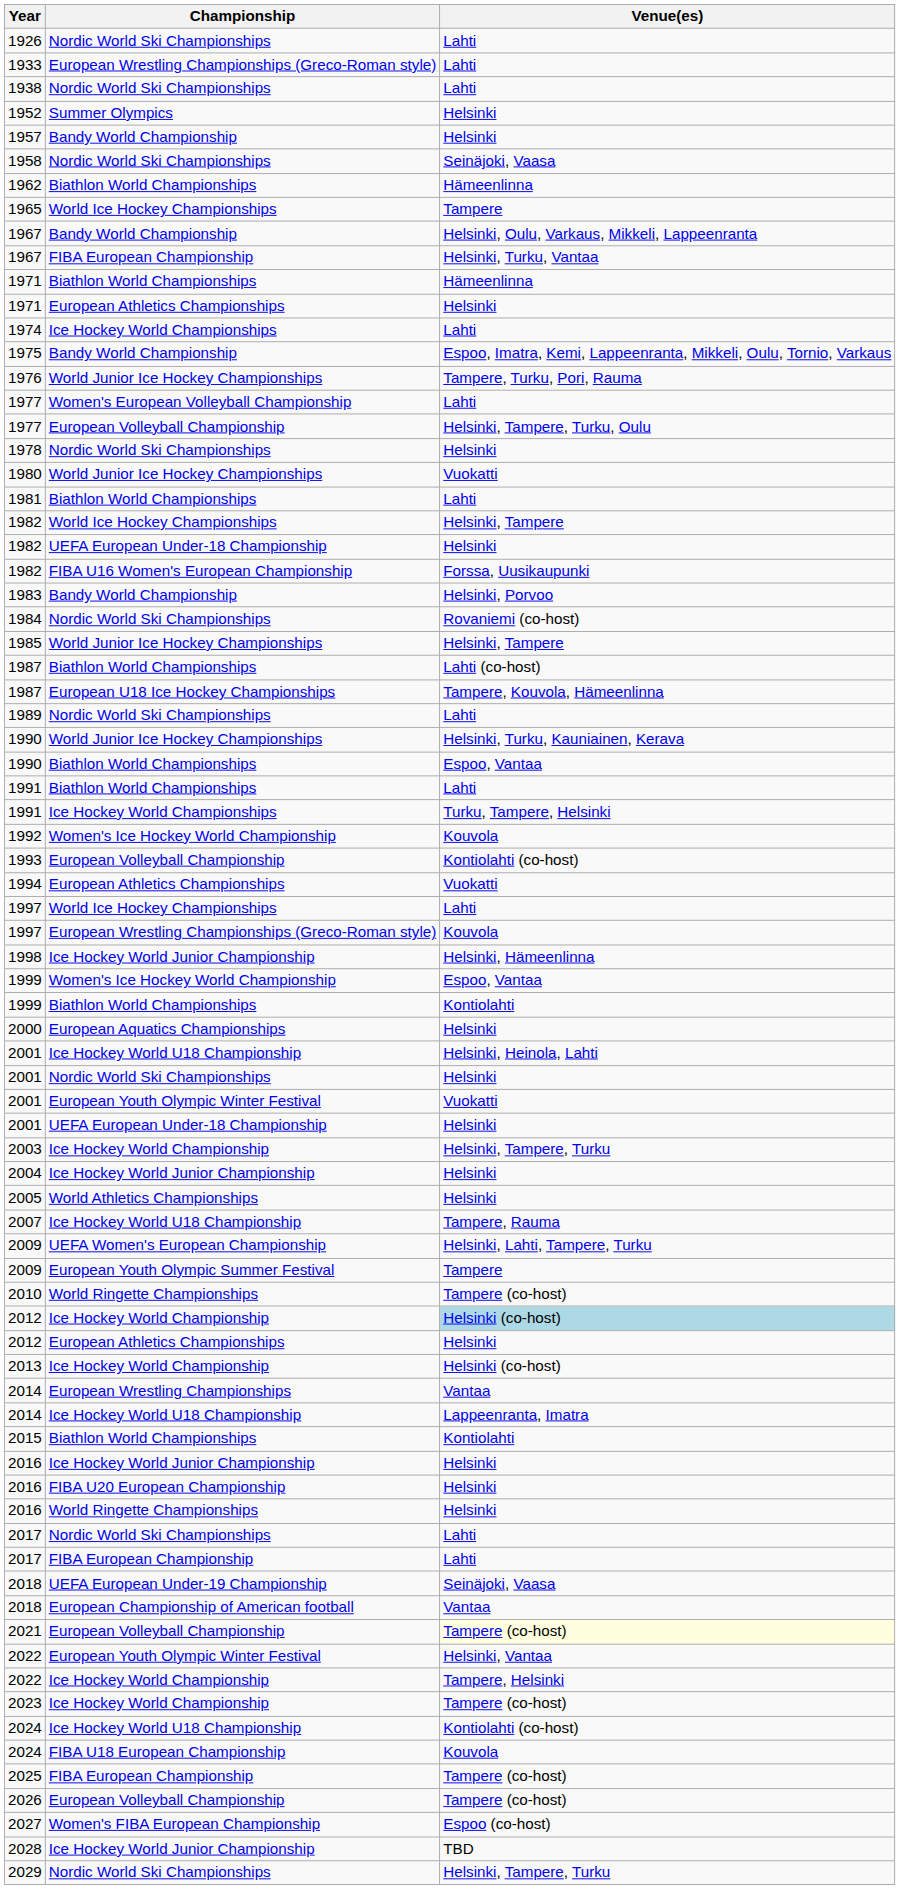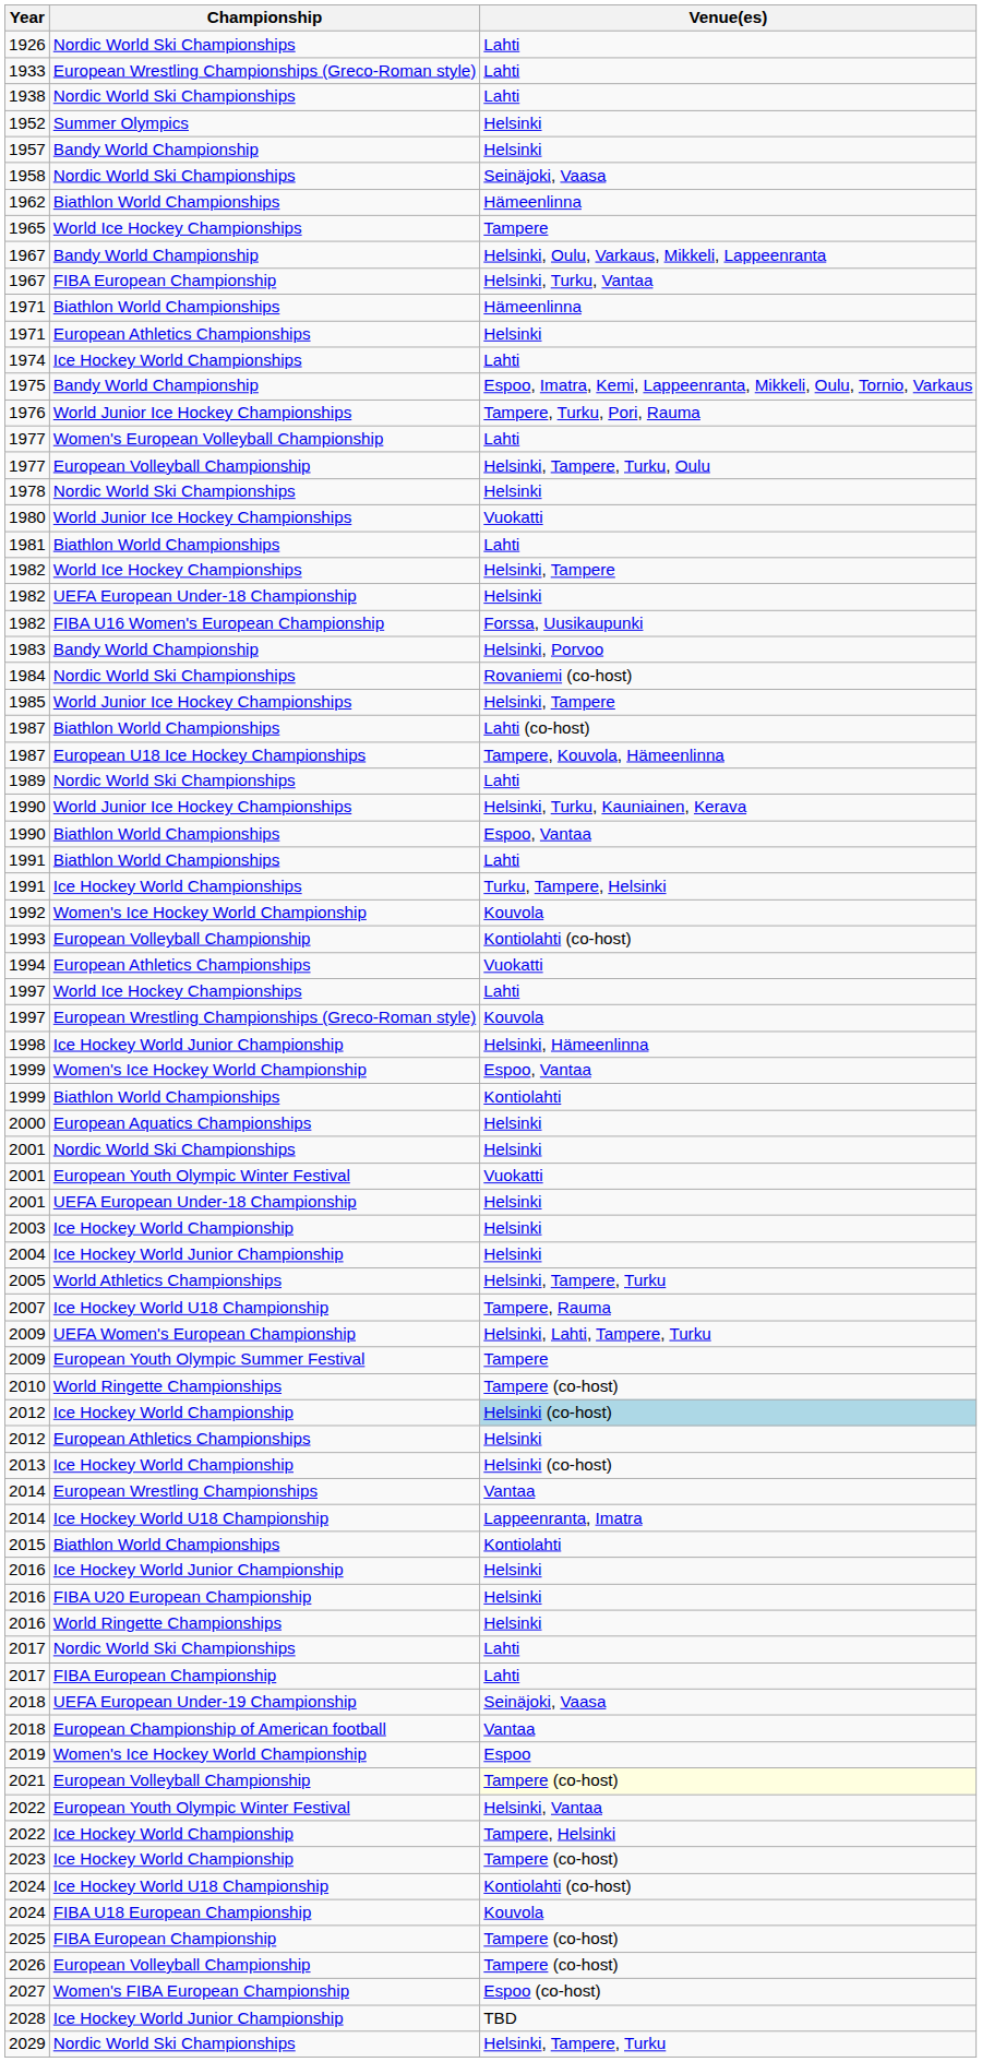- row: 2001 | Ice Hockey World U18 Championship | Helsinki, Heinola, Lahti
2003 | Venue(es): Helsinki, Tampere, Turku -> Helsinki
2005 | Venue(es): Helsinki -> Helsinki, Tampere, Turku
+ row: 2019 | Women's Ice Hockey World Championship | Espoo
